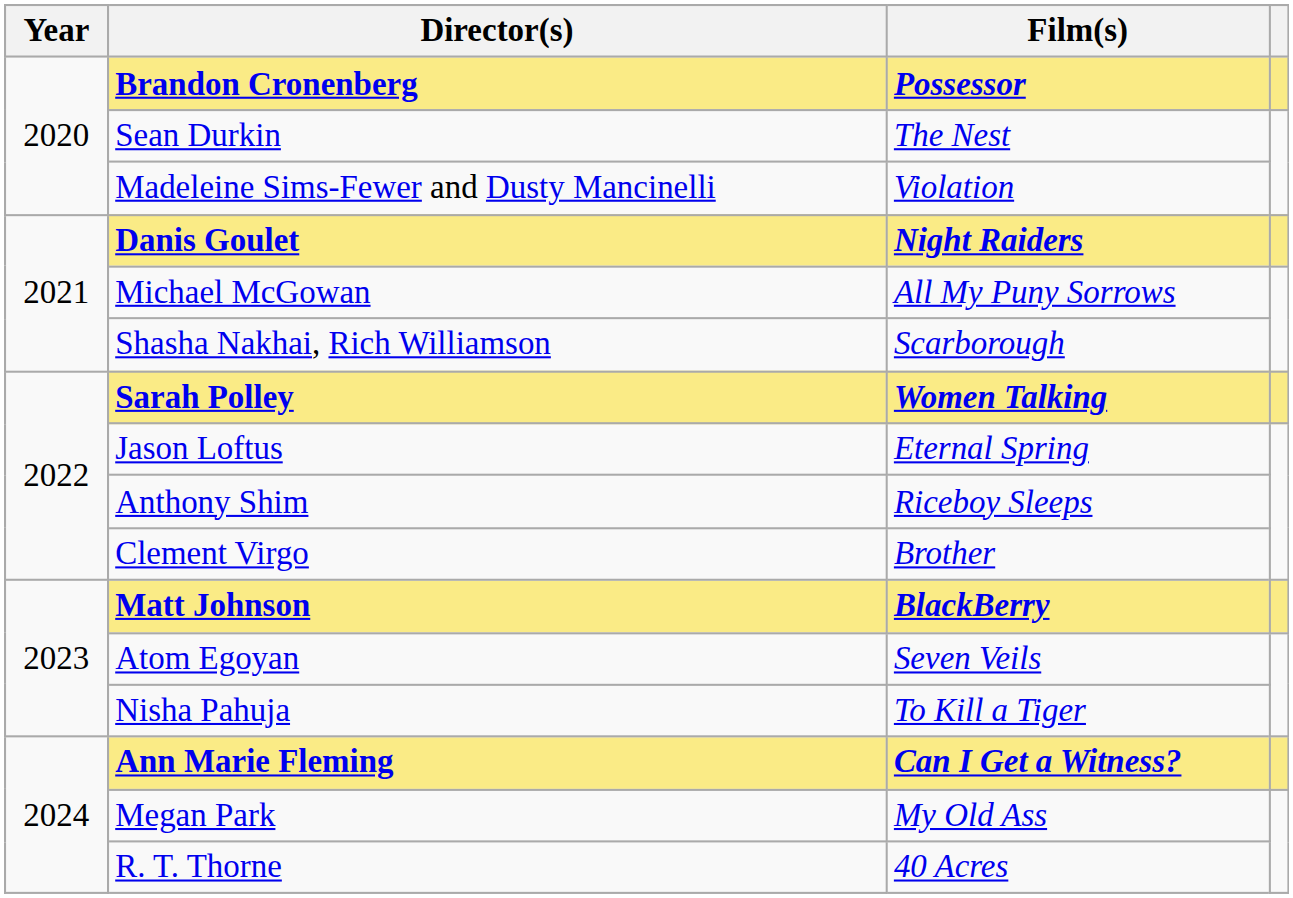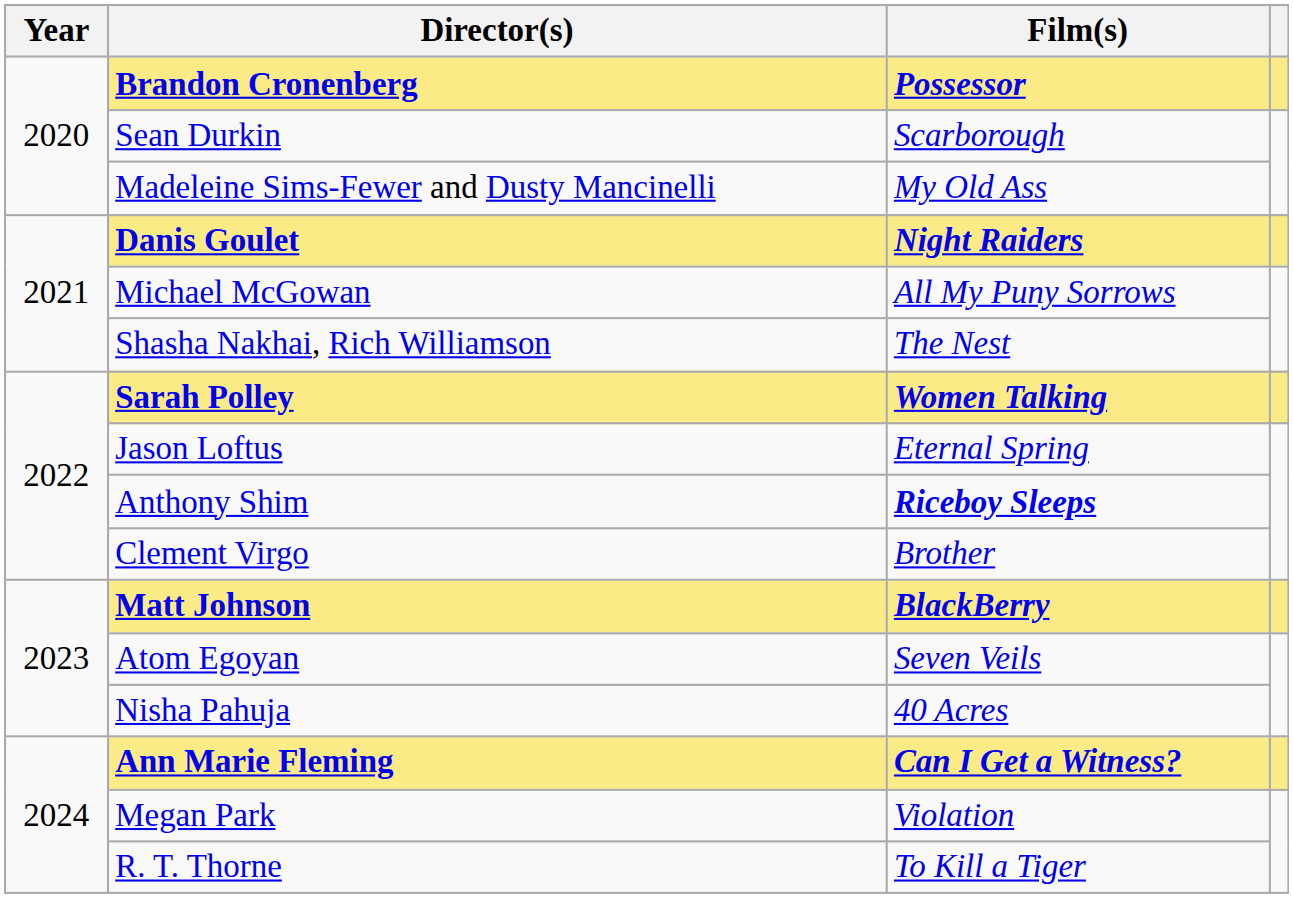Sean Durkin | Film(s): The Nest -> Scarborough
Madeleine Sims-Fewer and Dusty Mancinelli | Film(s): Violation -> My Old Ass
Shasha Nakhai, Rich Williamson | Film(s): Scarborough -> The Nest
Anthony Shim | Film(s): normal -> bold
Nisha Pahuja | Film(s): To Kill a Tiger -> 40 Acres
Megan Park | Film(s): My Old Ass -> Violation
R. T. Thorne | Film(s): 40 Acres -> To Kill a Tiger
